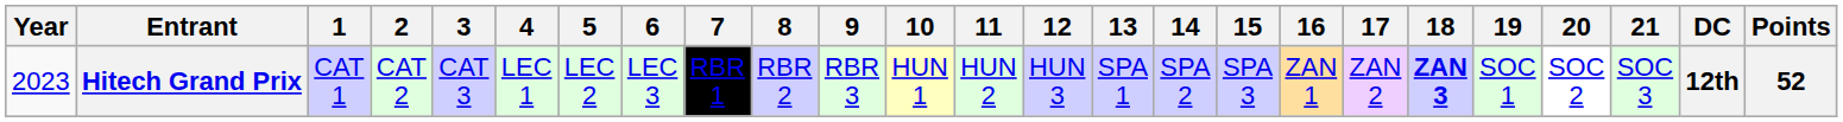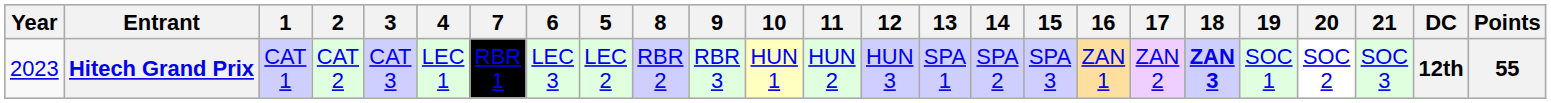columns swapped: 5 <-> 7
Hitech Grand Prix | Points: 52 -> 55
